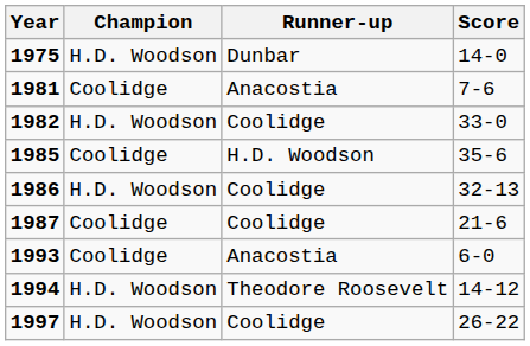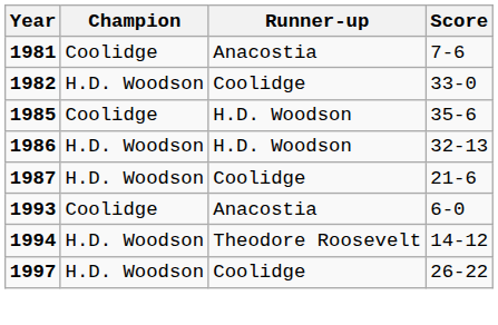- row: 1975 | H.D. Woodson | Dunbar | 14-0
1986 | Runner-up: Coolidge -> H.D. Woodson
1987 | Champion: Coolidge -> H.D. Woodson
